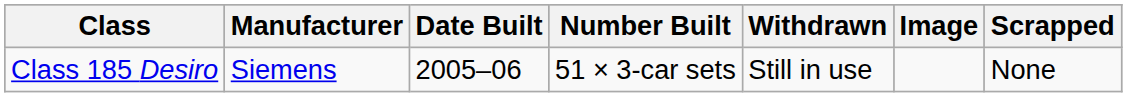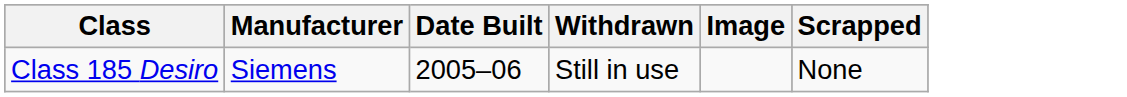- column: Number Built | 51 × 3-car sets
